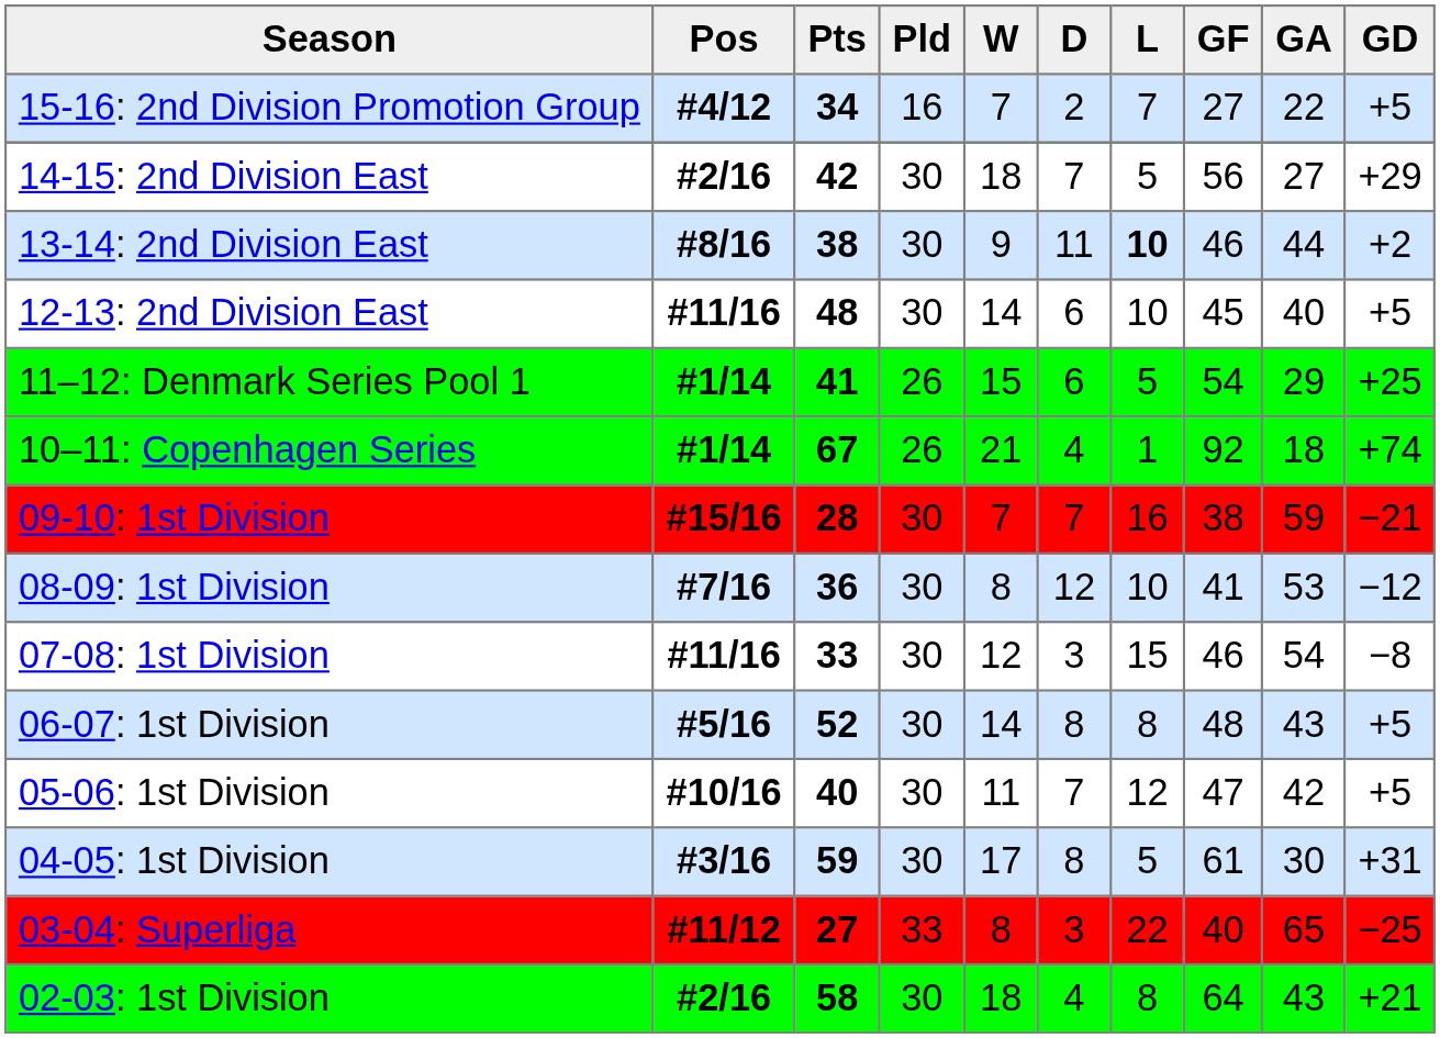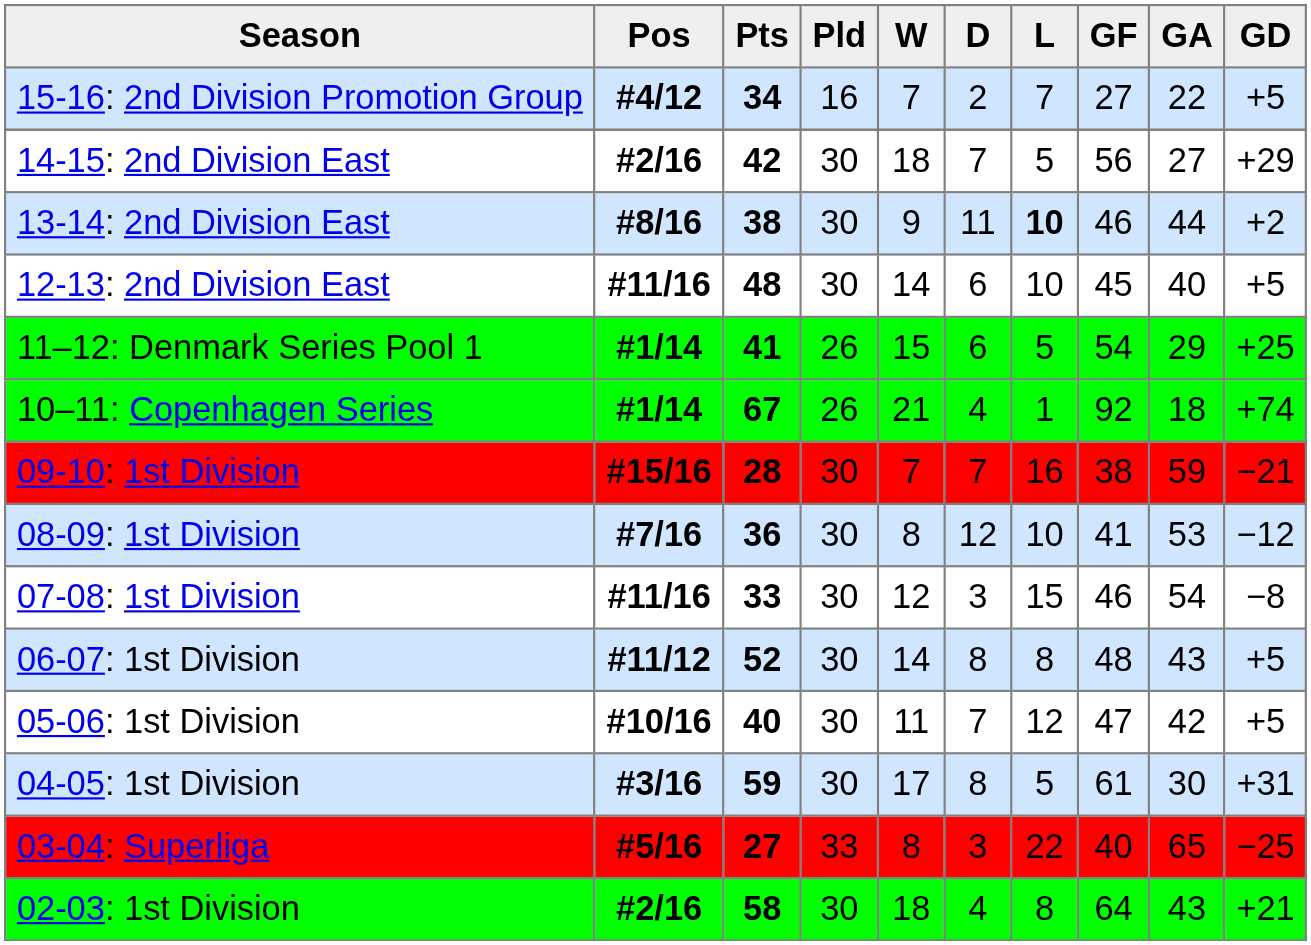06-07: 1st Division | Pos: #5/16 -> #11/12
03-04: Superliga | Pos: #11/12 -> #5/16
